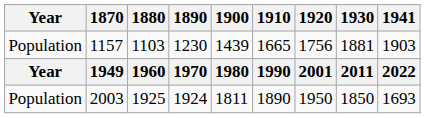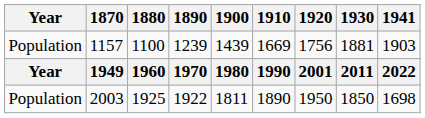1157 | 1880: 1103 -> 1100
1157 | 1890: 1230 -> 1239
1157 | 1910: 1665 -> 1669
2003 | 1890: 1924 -> 1922
2003 | 1941: 1693 -> 1698
